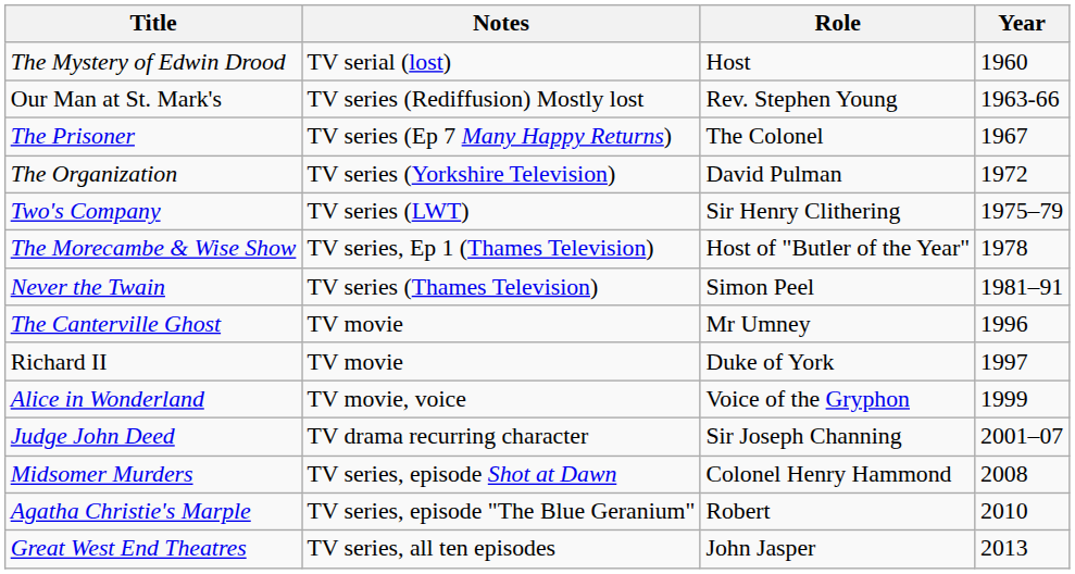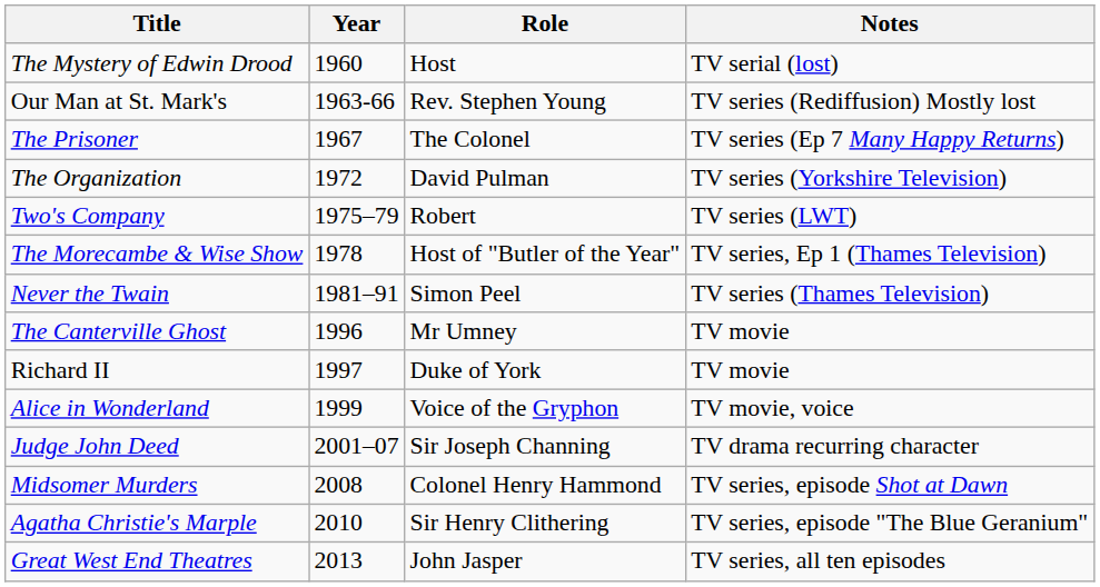columns swapped: Year <-> Notes
Two's Company | Role: Sir Henry Clithering -> Robert
Agatha Christie's Marple | Role: Robert -> Sir Henry Clithering
